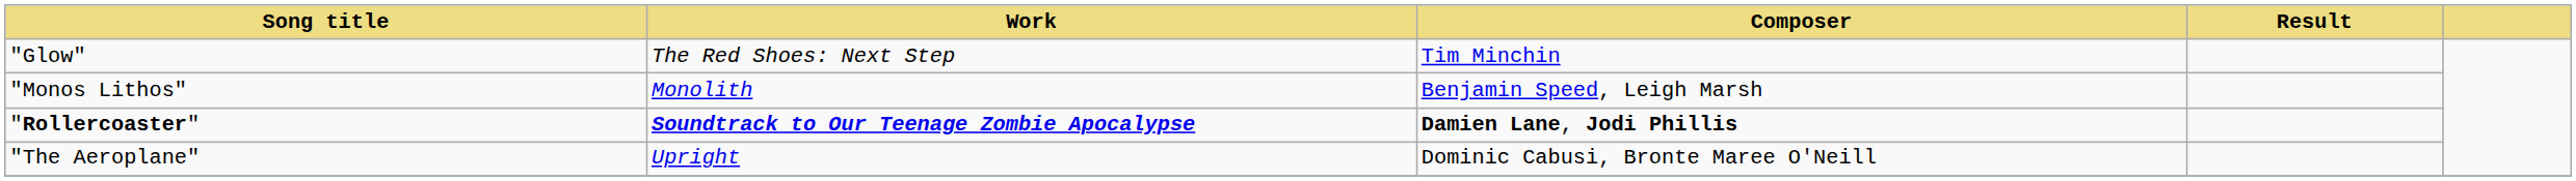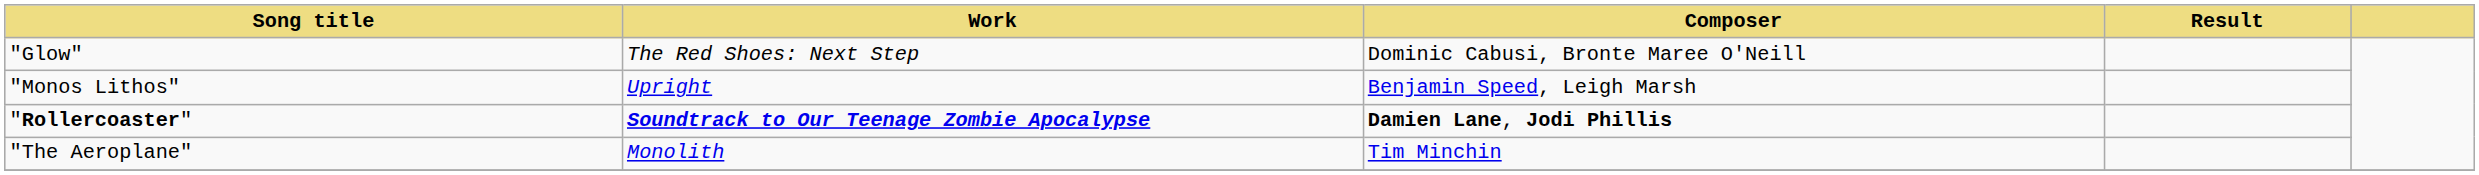"Glow" | Composer: Tim Minchin -> Dominic Cabusi, Bronte Maree O'Neill
"Monos Lithos" | Work: Monolith -> Upright
"The Aeroplane" | Work: Upright -> Monolith
"The Aeroplane" | Composer: Dominic Cabusi, Bronte Maree O'Neill -> Tim Minchin
